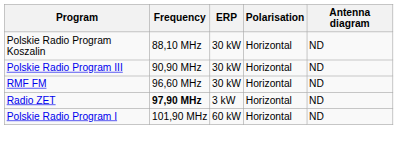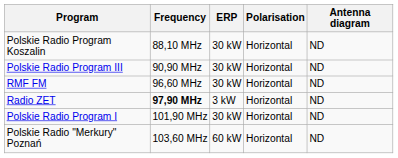Polskie Radio Program I | ERP: 60 kW -> 30 kW
+ row: Polskie Radio "Merkury" Poznań | 103,60 MHz | 60 kW | Horizontal | ND
